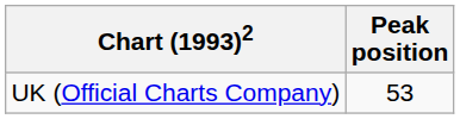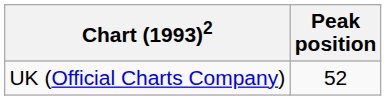UK (Official Charts Company) | Peak position: 53 -> 52
